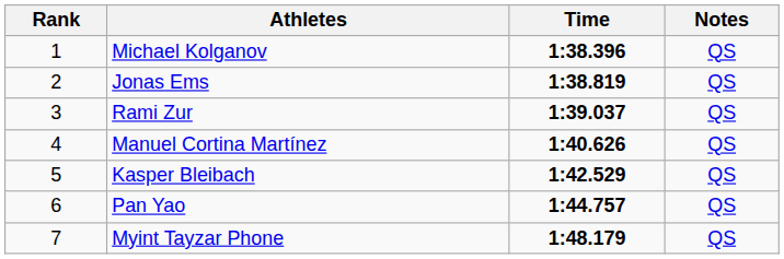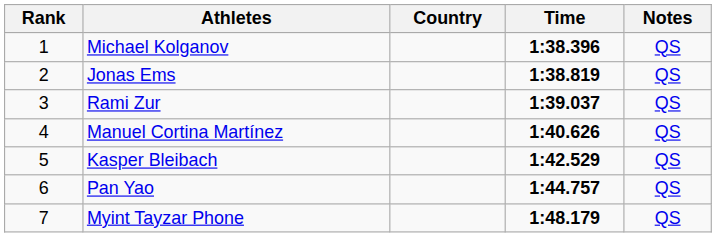+ column: Country
